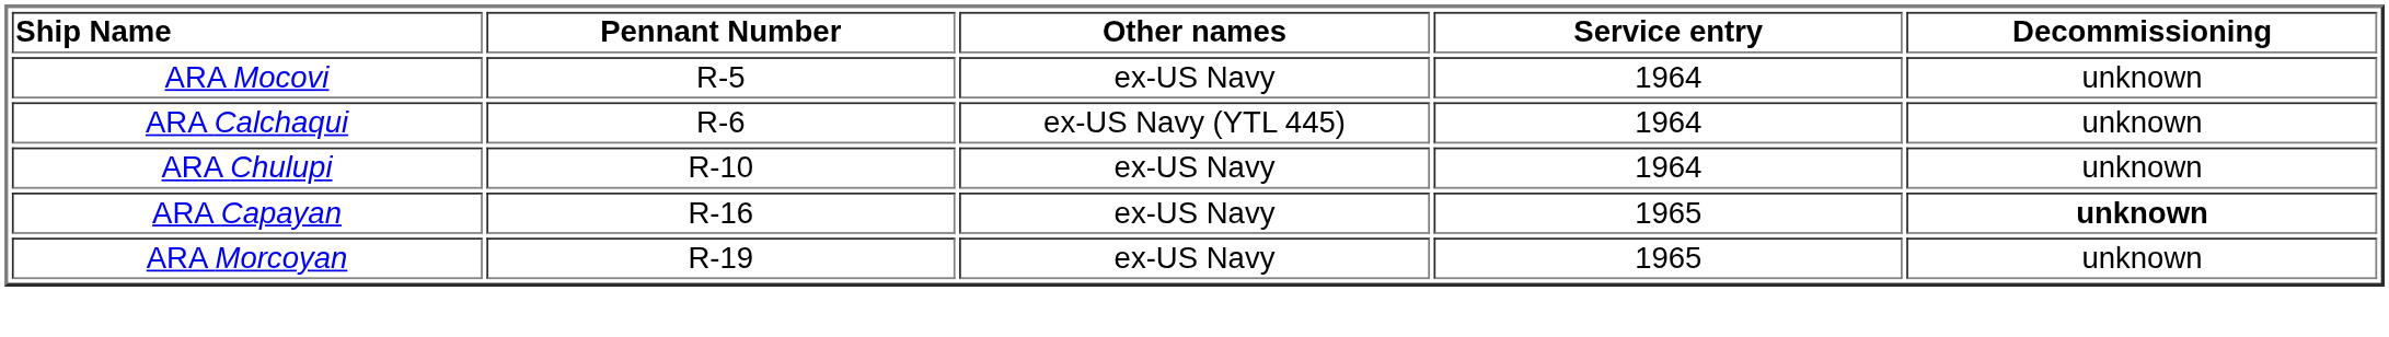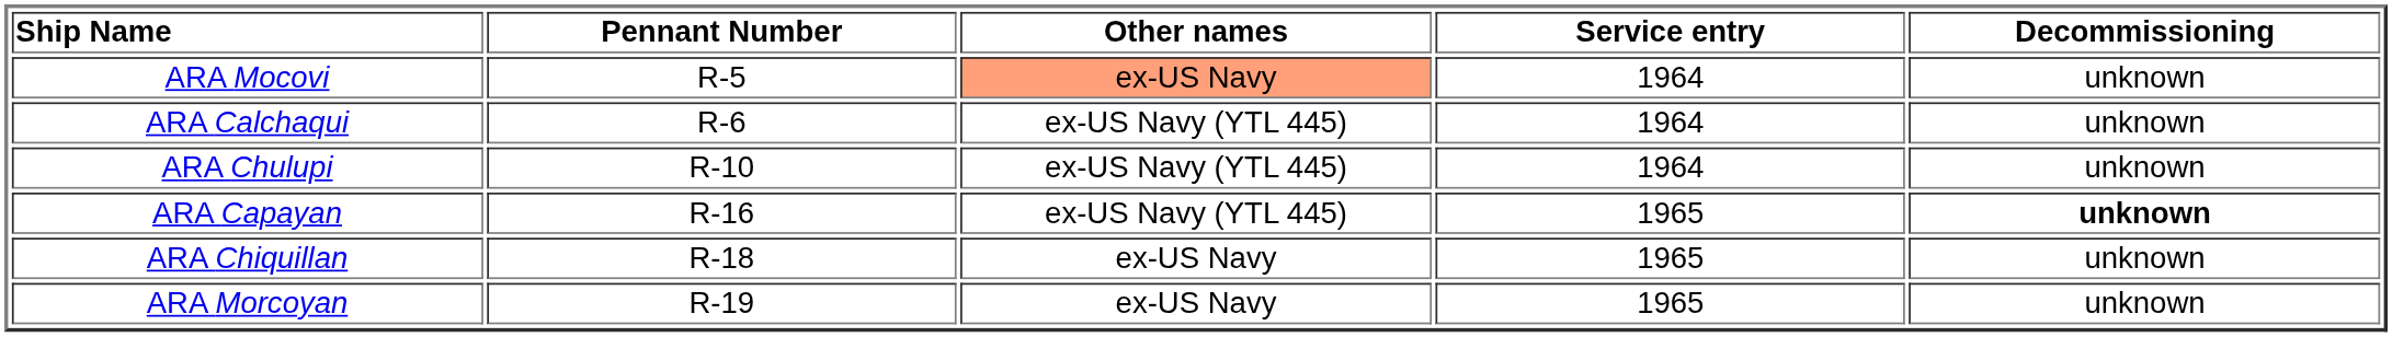ARA Mocovi | Other names: no background -> lightsalmon background
ARA Chulupi | Other names: ex-US Navy -> ex-US Navy (YTL 445)
ARA Capayan | Other names: ex-US Navy -> ex-US Navy (YTL 445)
+ row: ARA Chiquillan | R-18 | ex-US Navy | 1965 | unknown
